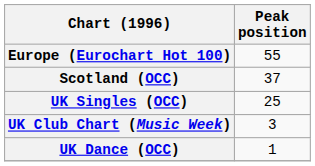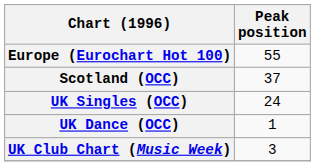UK Singles (OCC) | Peak position: 25 -> 24
rows swapped: UK Dance (OCC) <-> UK Club Chart (Music Week)
